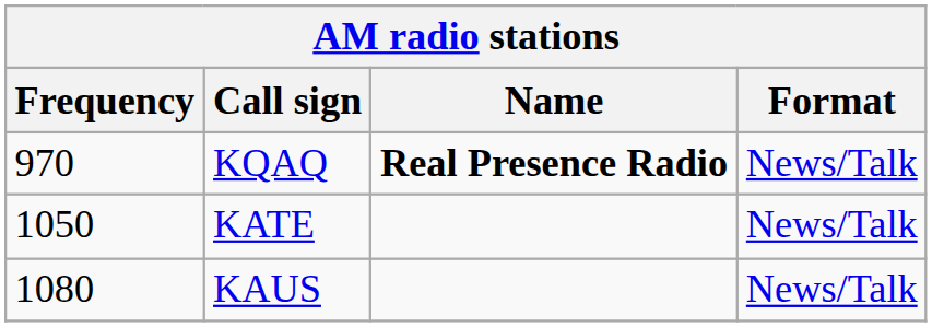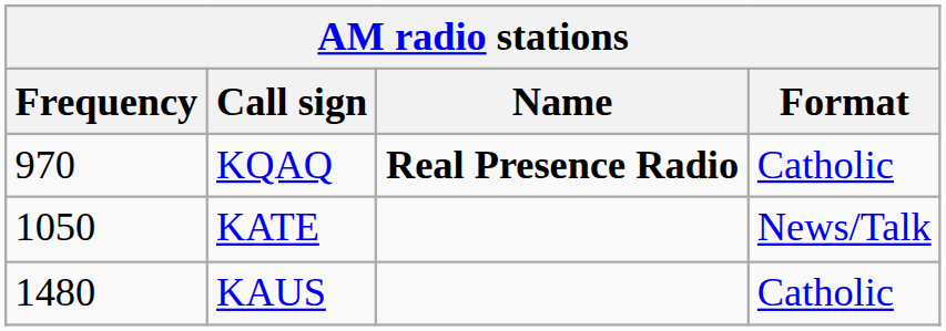KQAQ | Format: News/Talk -> Catholic
KAUS | Frequency: 1080 -> 1480
KAUS | Format: News/Talk -> Catholic
